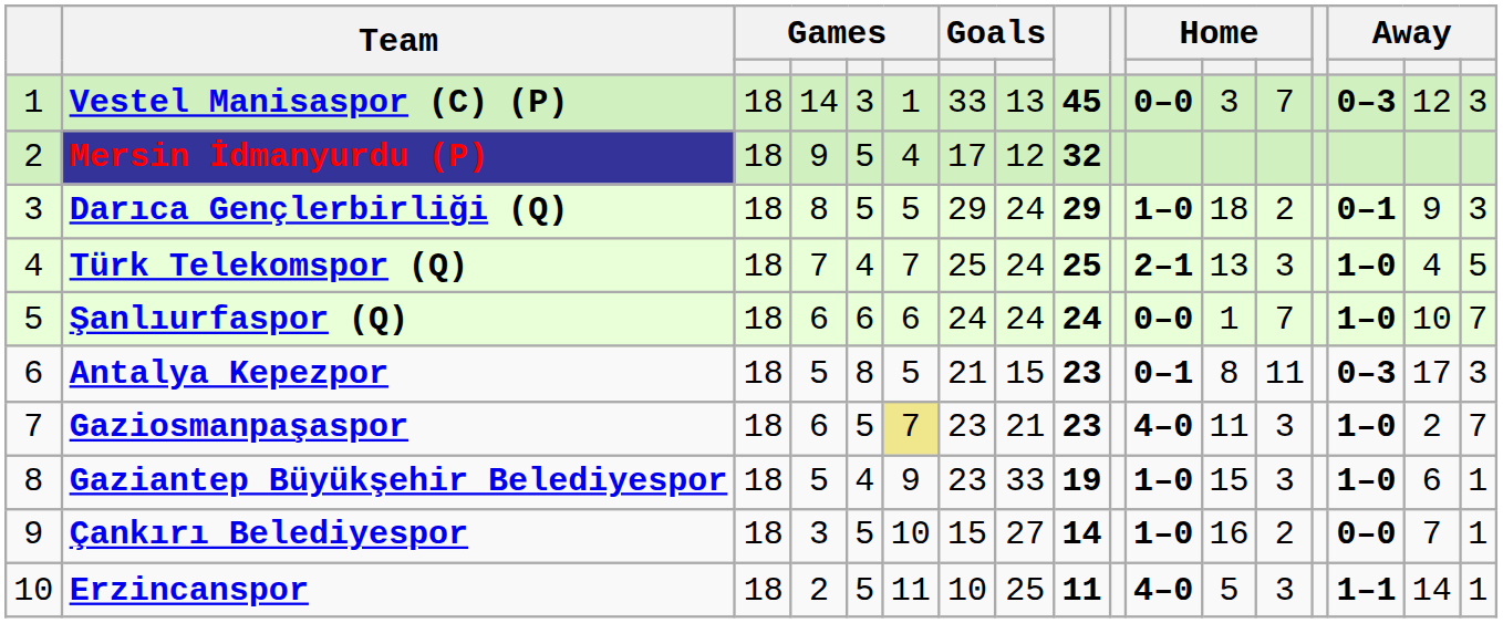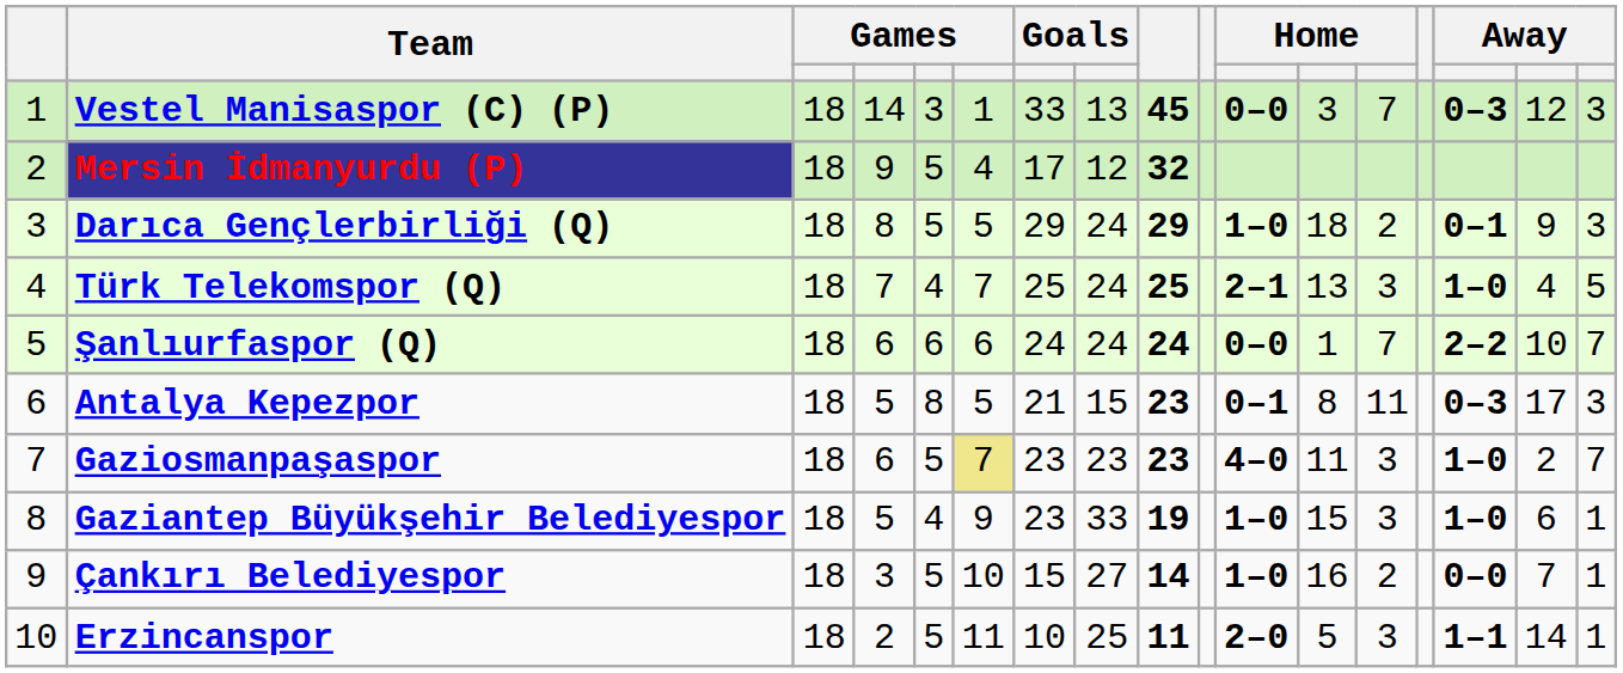Şanlıurfaspor (Q) | column 15: 1–0 -> 2–2
Gaziosmanpaşaspor | column 8: 21 -> 23
Erzincanspor | column 11: 4–0 -> 2–0
